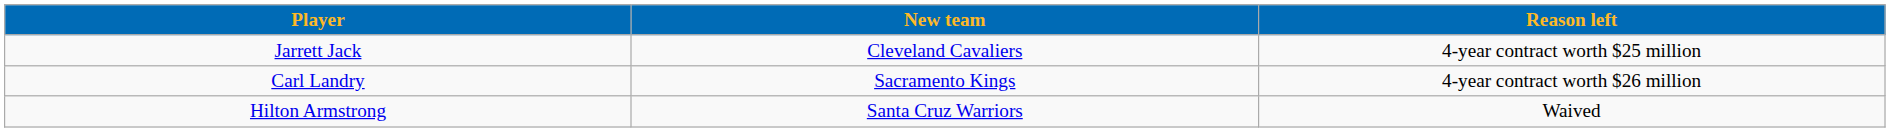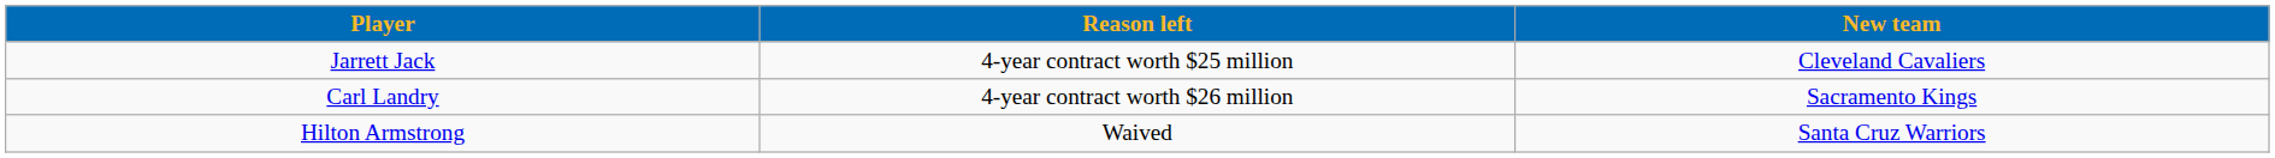columns swapped: Reason left <-> New team
